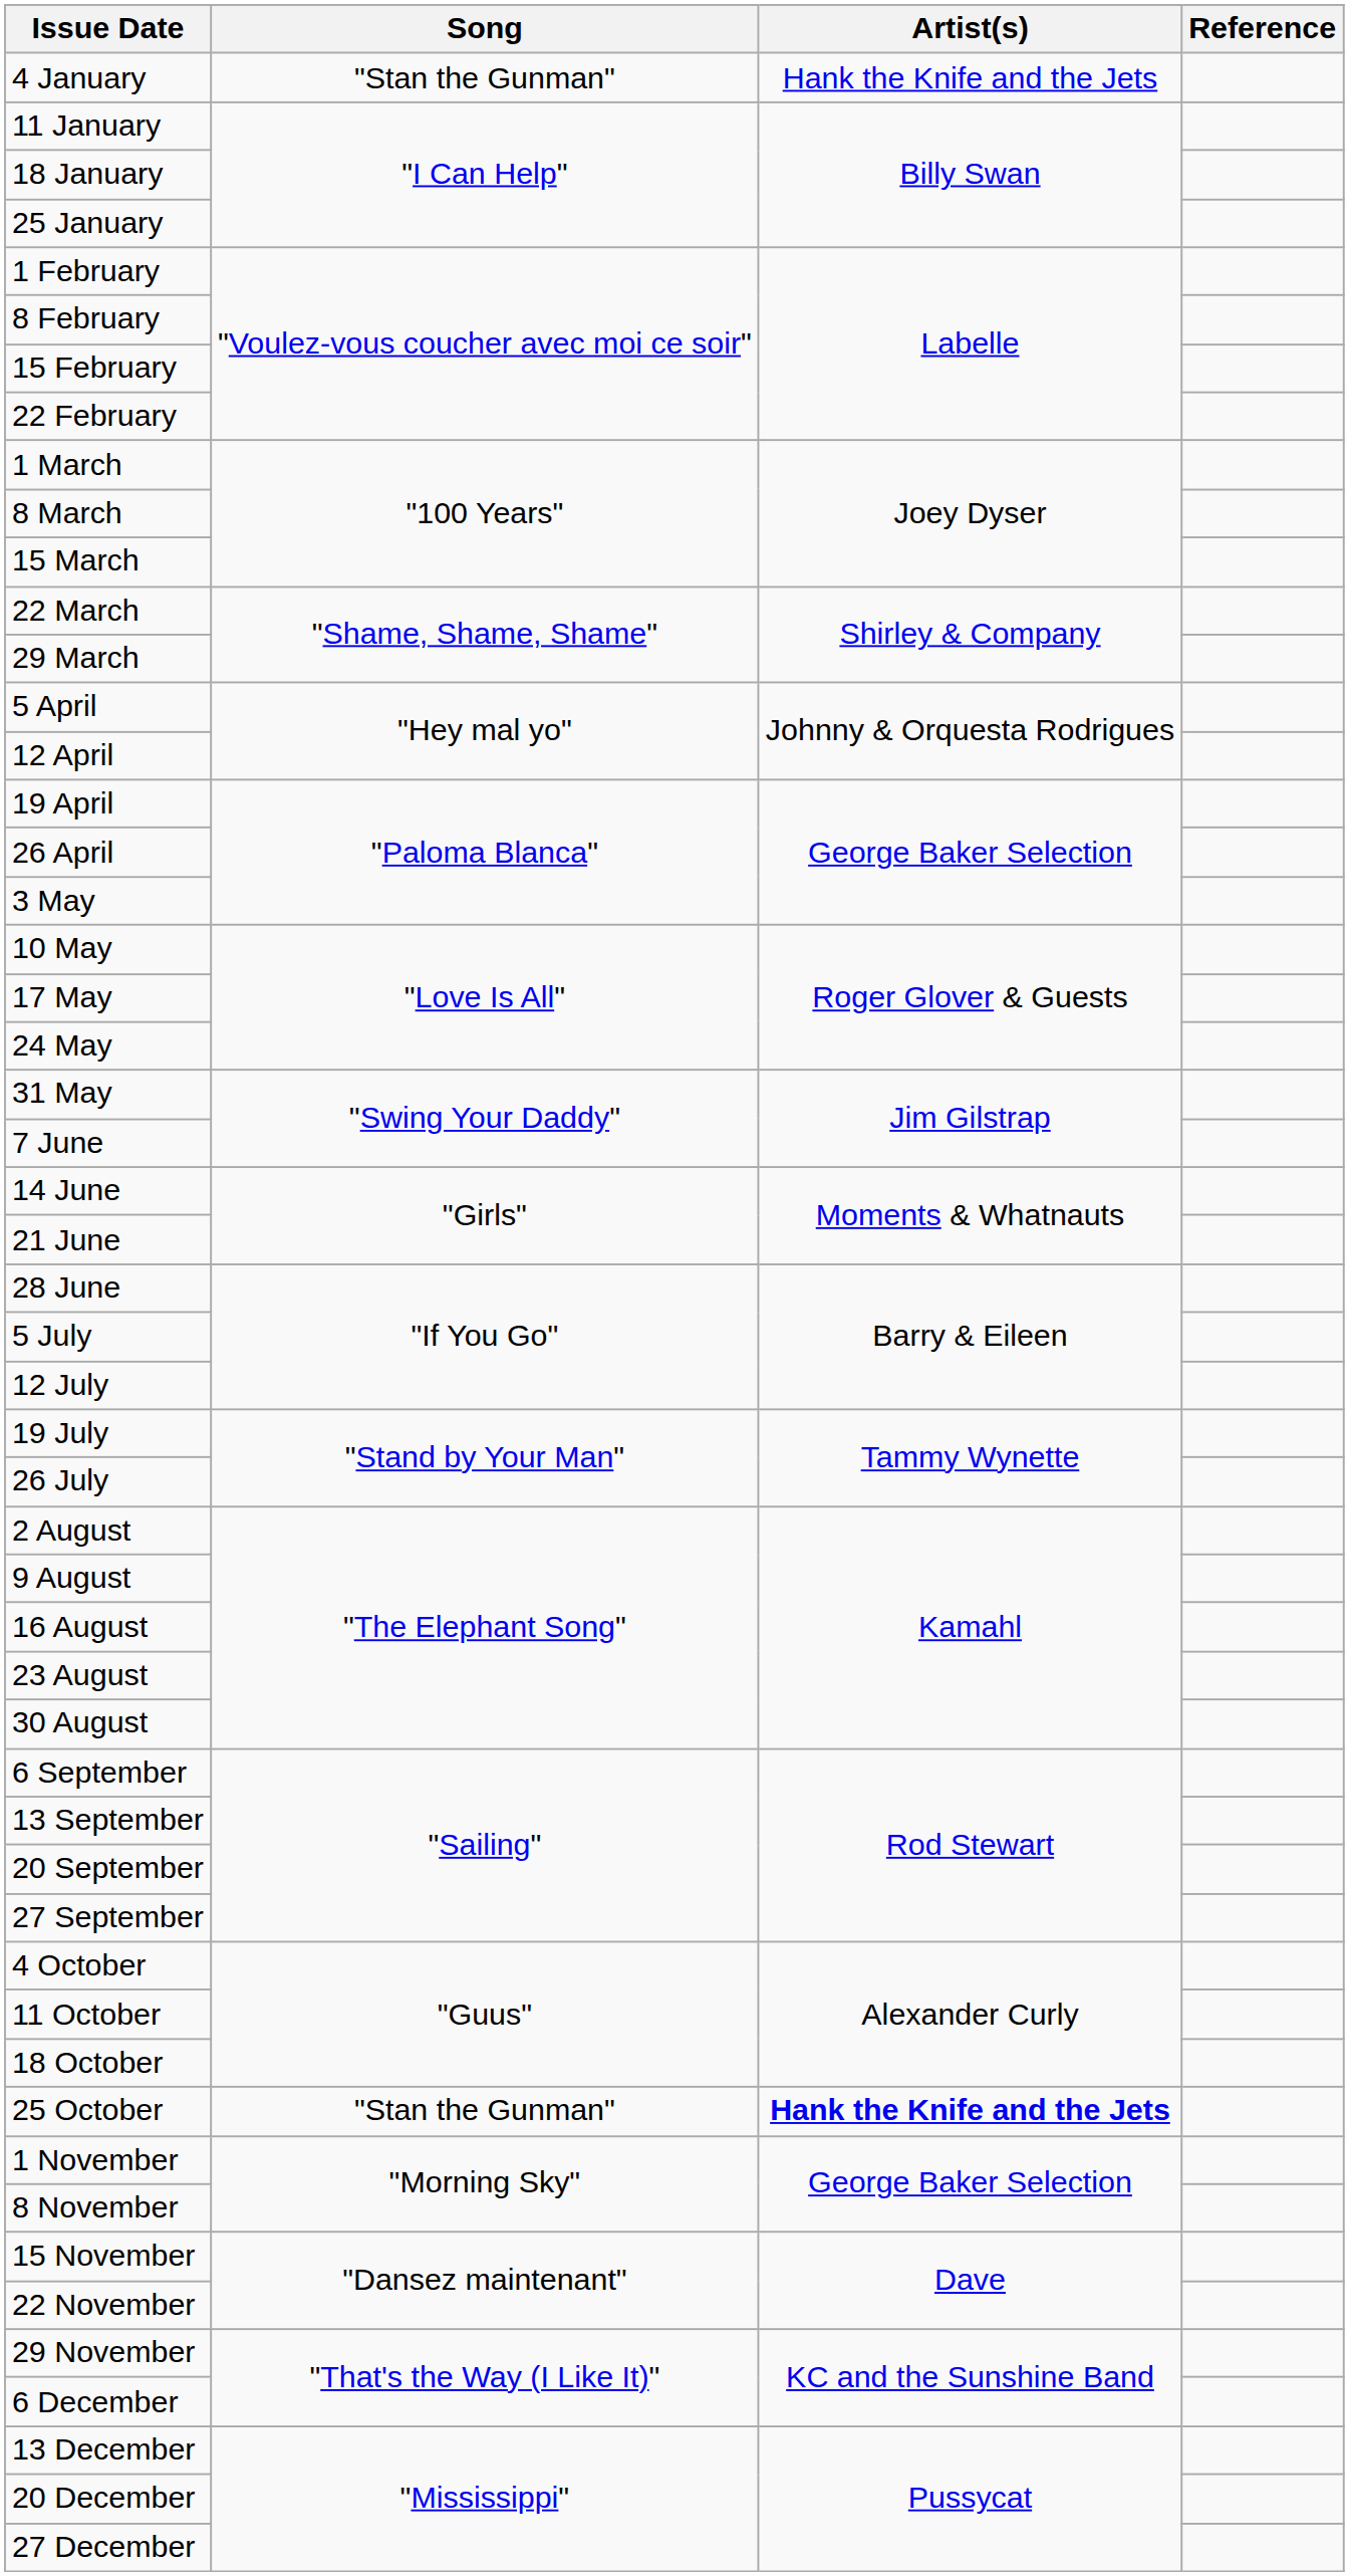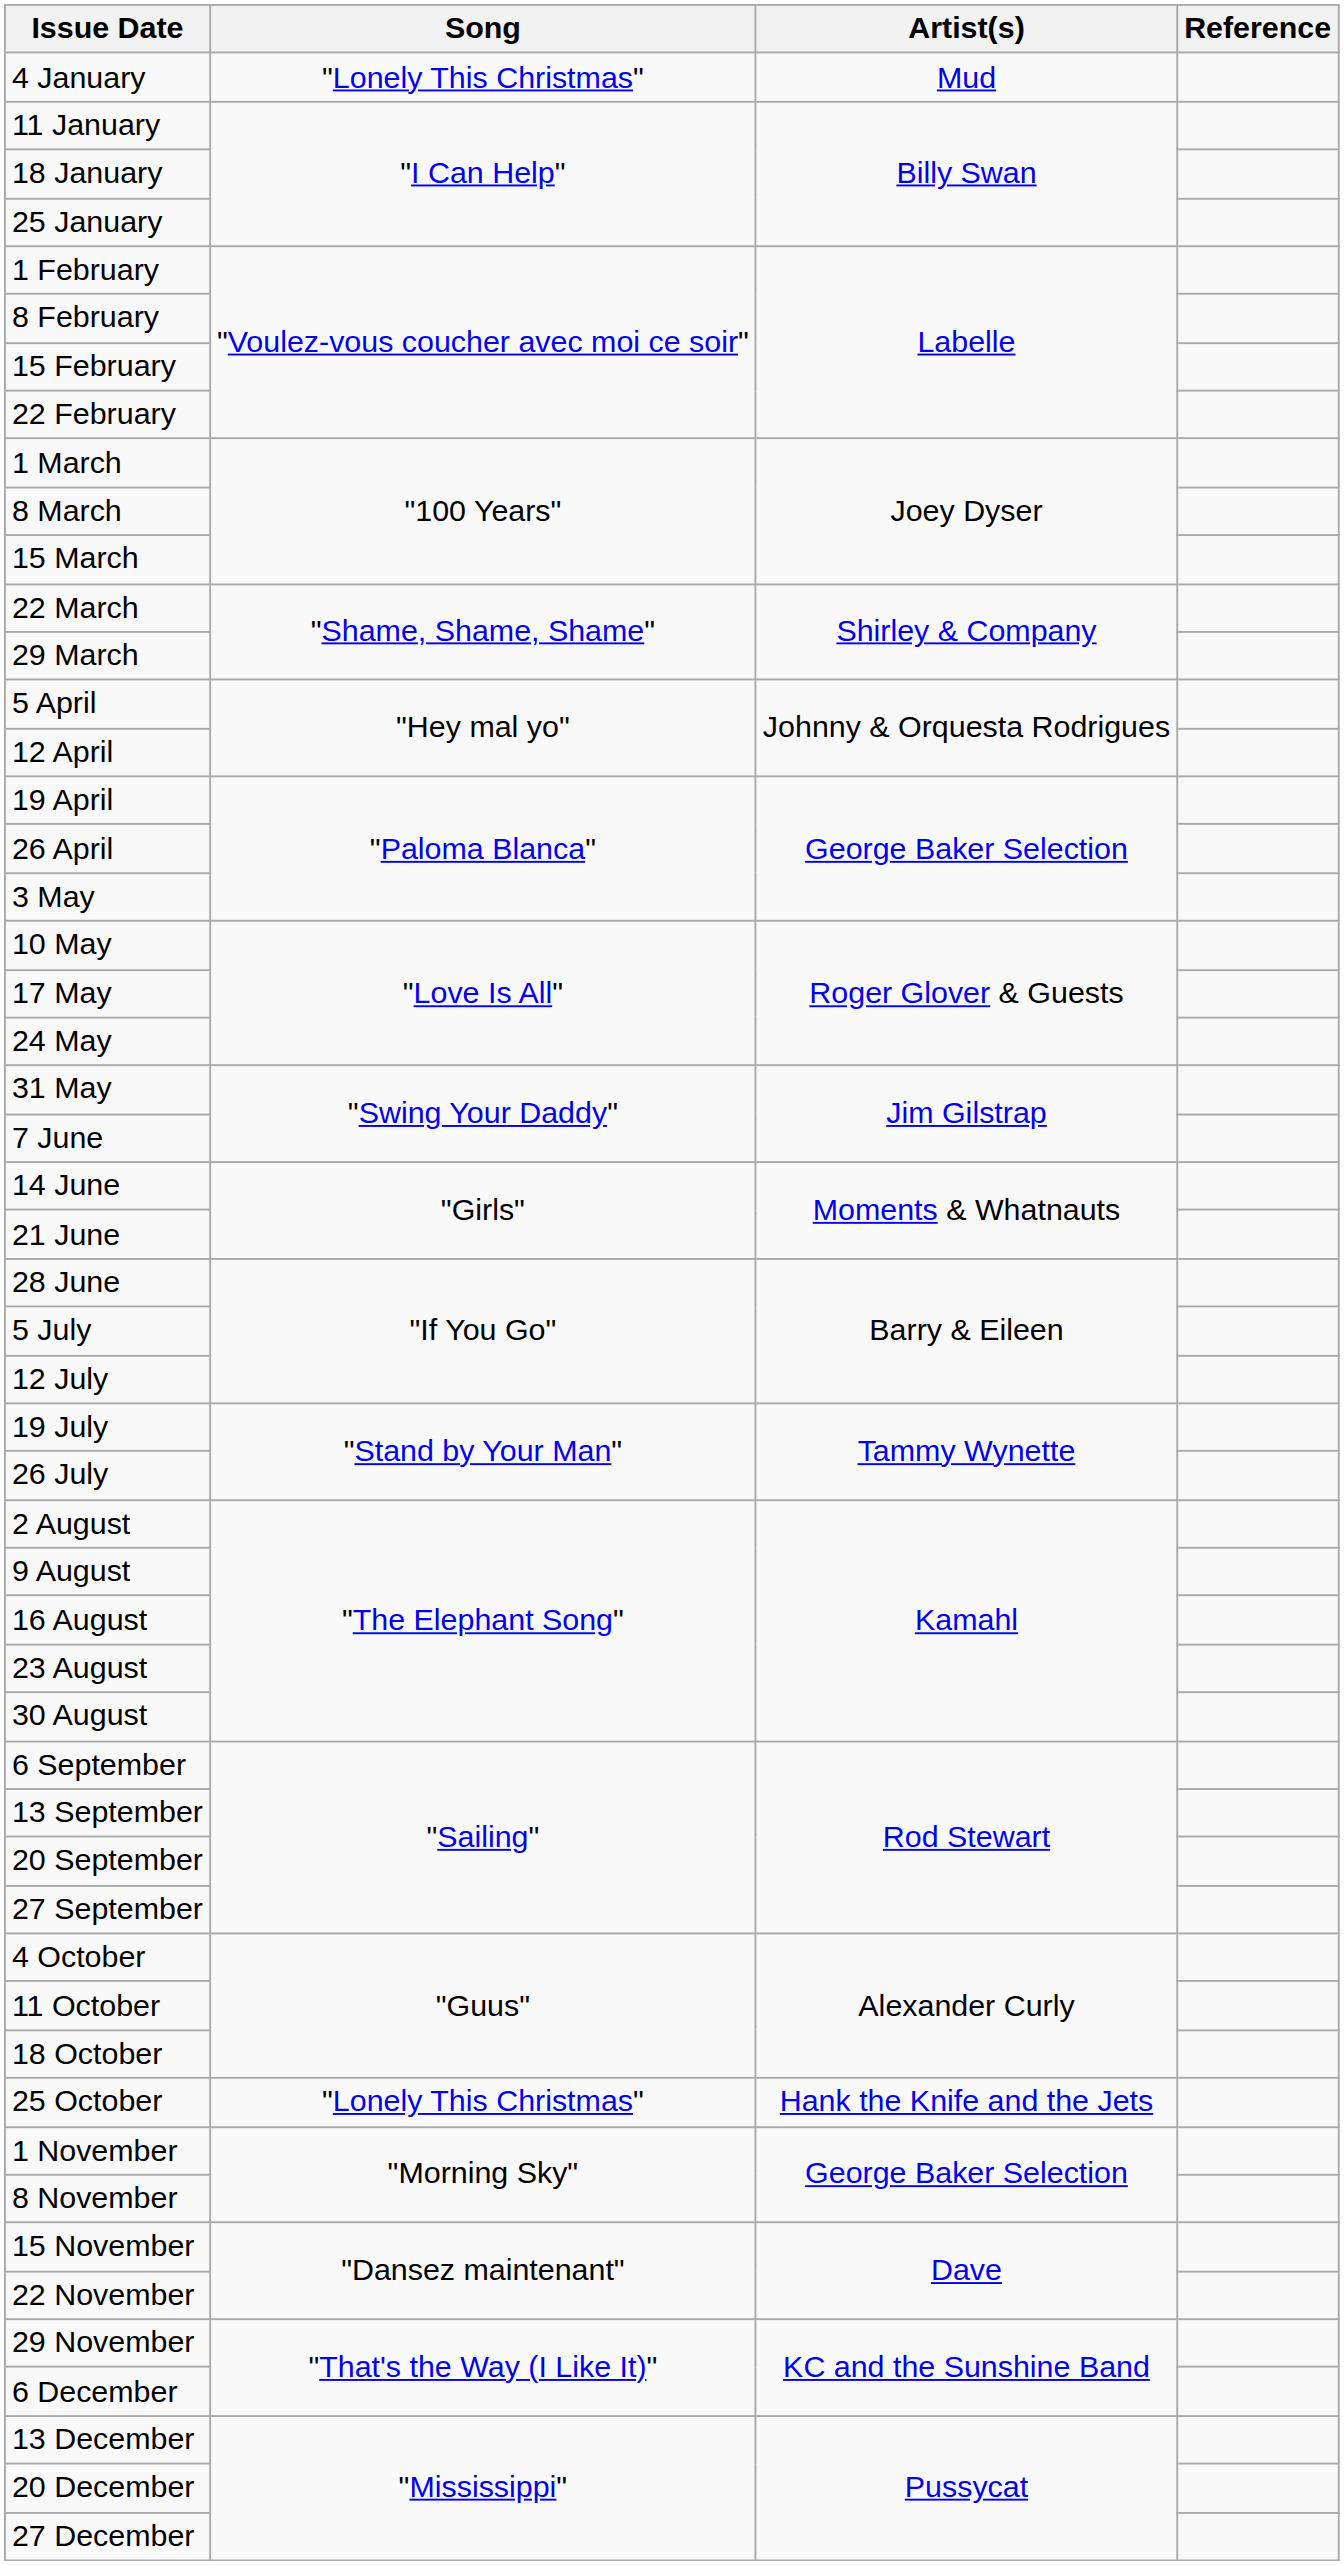4 January | Song: "Stan the Gunman" -> "Lonely This Christmas"
4 January | Artist(s): Hank the Knife and the Jets -> Mud
25 October | Song: "Stan the Gunman" -> "Lonely This Christmas"
25 October | Artist(s): bold -> normal
